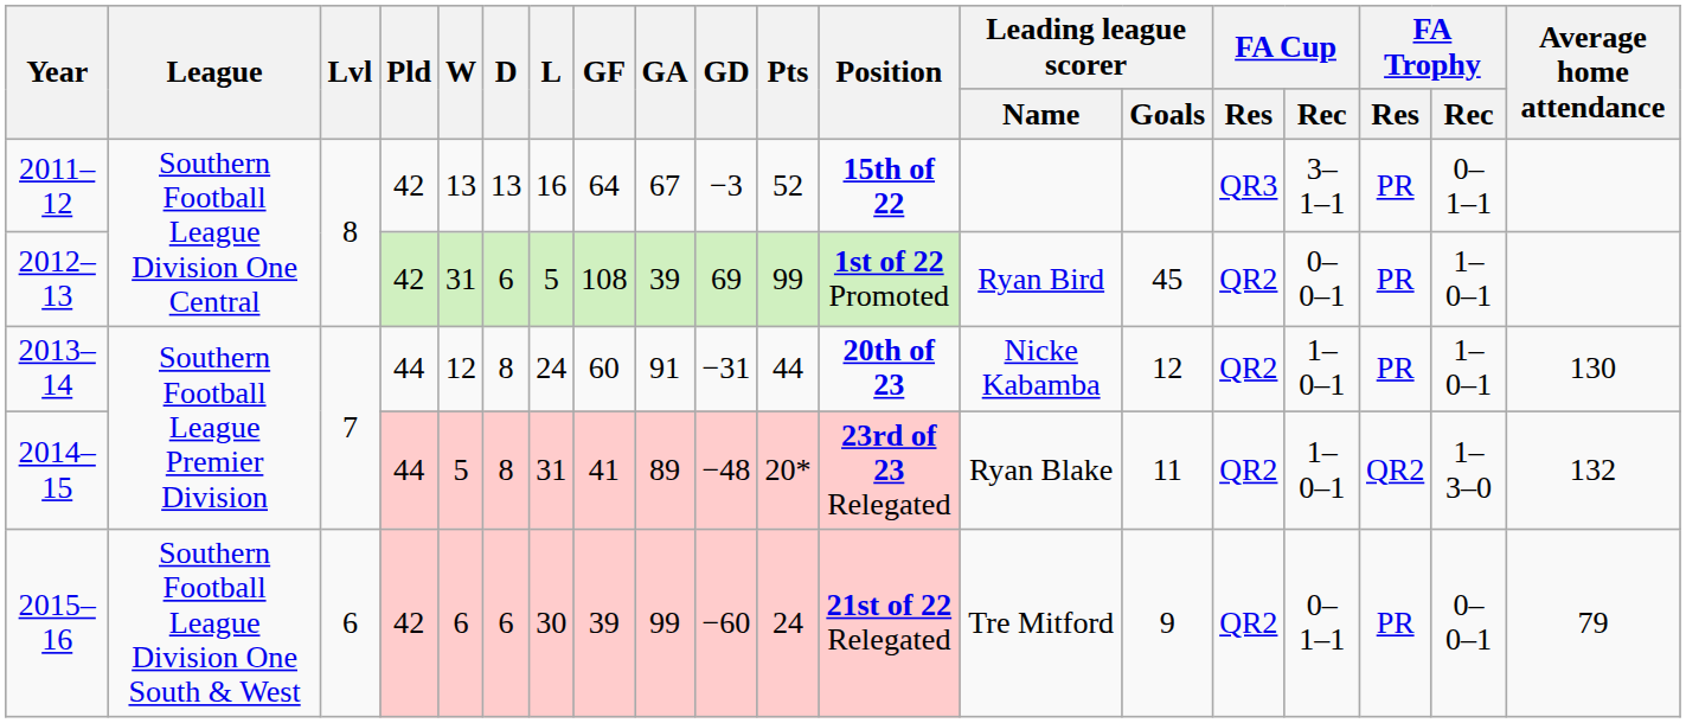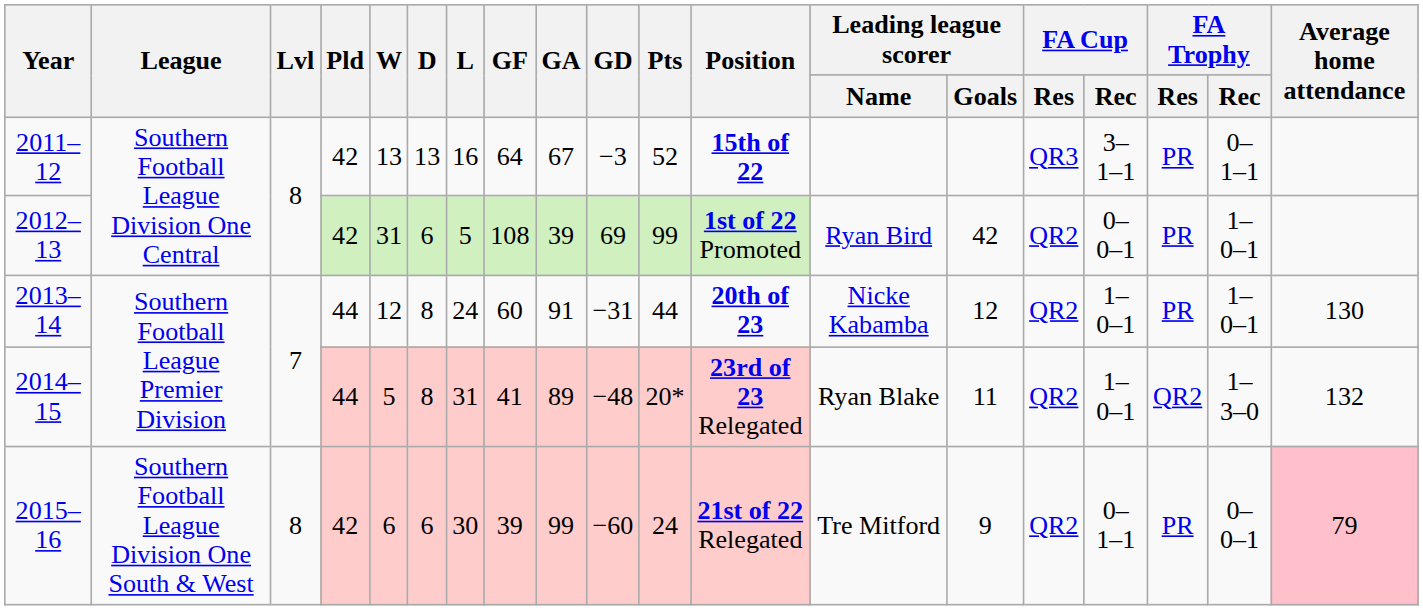2012–13 | Leading league scorer / Goals: 45 -> 42
2015–16 | Lvl: 6 -> 8
2015–16 | Average home attendance: no background -> pink background
